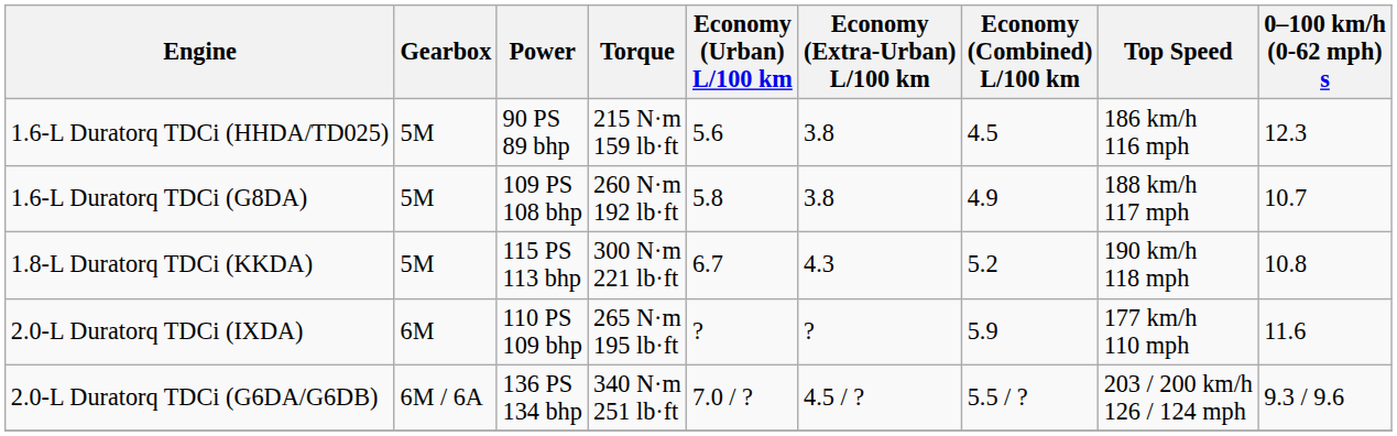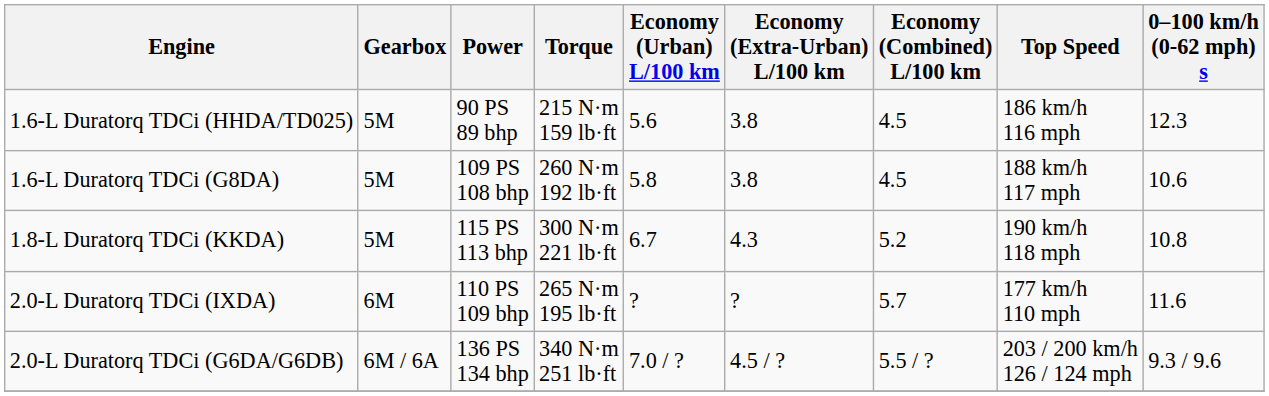1.6-L Duratorq TDCi (G8DA) | Economy (Combined) L/100 km: 4.9 -> 4.5
1.6-L Duratorq TDCi (G8DA) | 0–100 km/h (0-62 mph) s: 10.7 -> 10.6
2.0-L Duratorq TDCi (IXDA) | Economy (Combined) L/100 km: 5.9 -> 5.7
